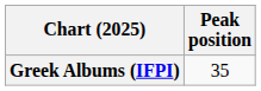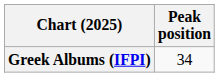Greek Albums (IFPI) | Peak position: 35 -> 34
